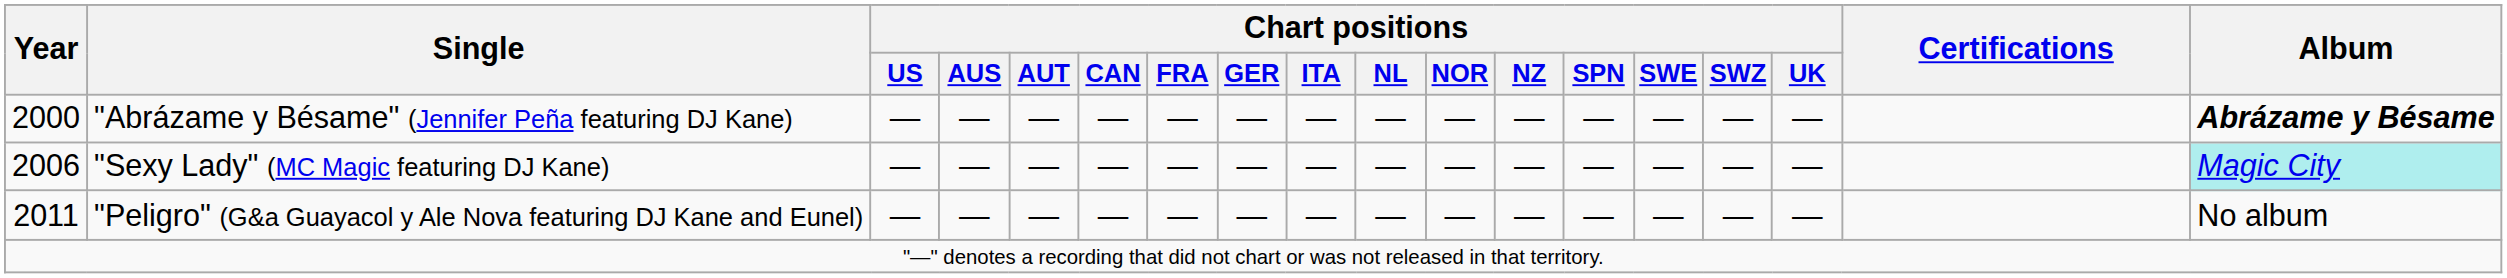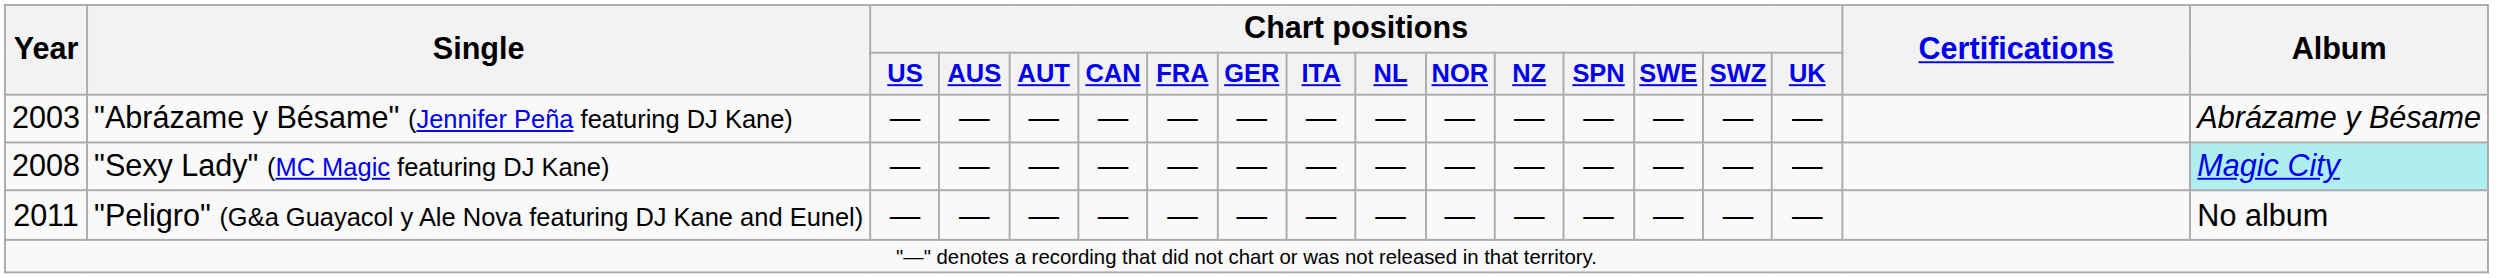"Abrázame y Bésame" (Jennifer Peña featuring DJ Kane) | Year: 2000 -> 2003
"Abrázame y Bésame" (Jennifer Peña featuring DJ Kane) | Album: bold -> normal
"Sexy Lady" (MC Magic featuring DJ Kane) | Year: 2006 -> 2008
